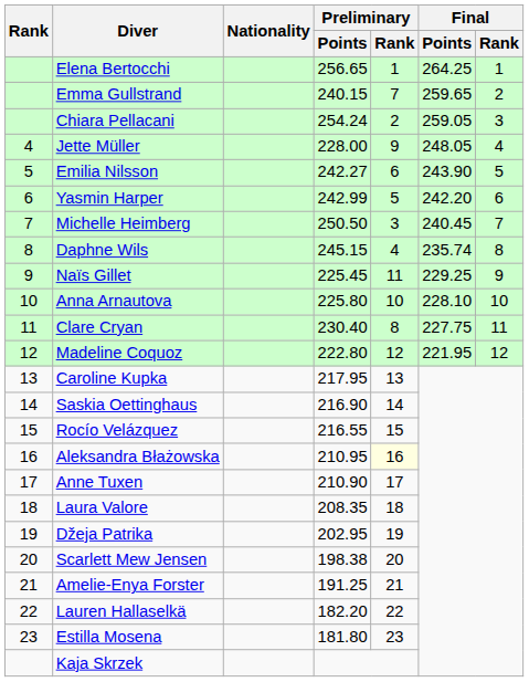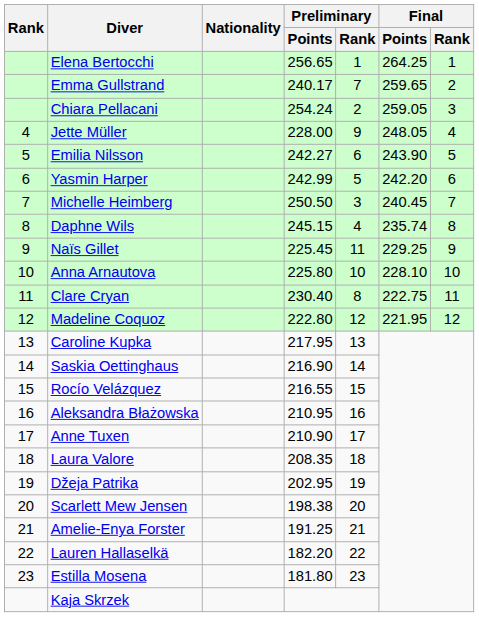Emma Gullstrand | Preliminary / Points: 240.15 -> 240.17
Clare Cryan | Final / Points: 227.75 -> 222.75
Aleksandra Błażowska | Preliminary / Rank: lightyellow background -> no background
